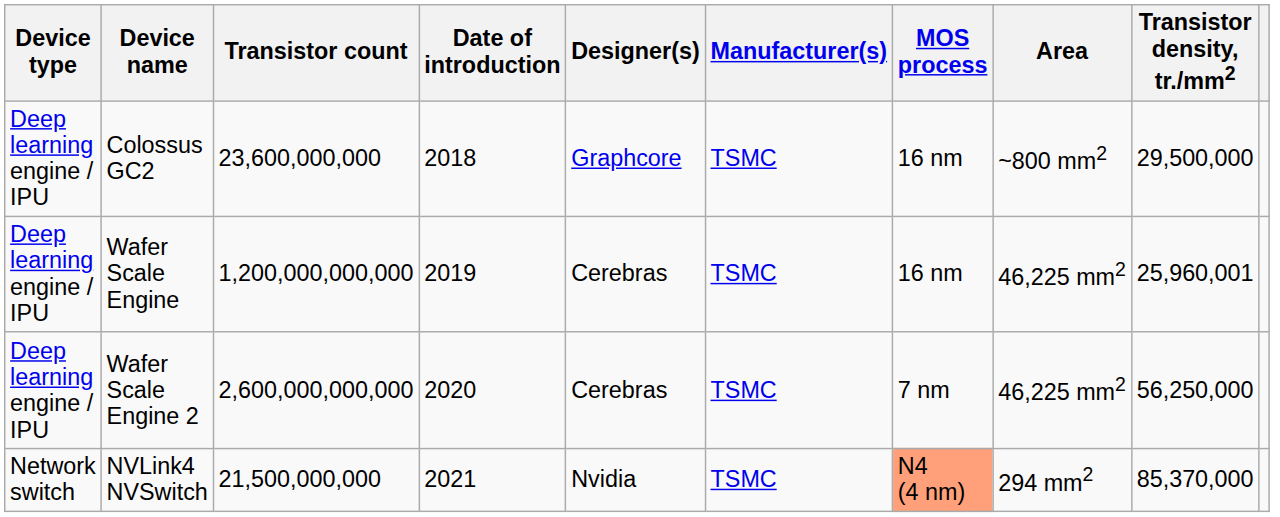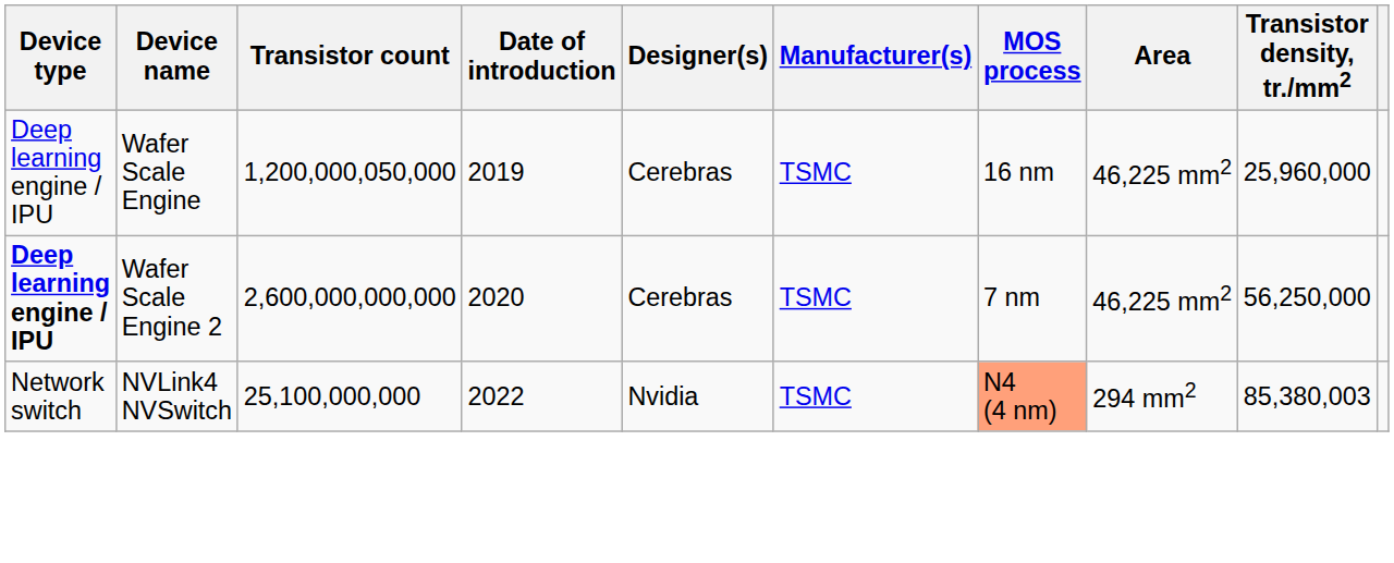- row: Deep learning engine / IPU | Colossus GC2 | 23,600,000,000 | 2018 | Graphcore | TSMC | 16 nm | ~800 mm2 | 29,500,000
Wafer Scale Engine | Transistor count: 1,200,000,000,000 -> 1,200,000,050,000
Wafer Scale Engine | Transistor density, tr./mm2: 25,960,001 -> 25,960,000
Wafer Scale Engine 2 | Device type: normal -> bold
NVLink4 NVSwitch | Transistor count: 21,500,000,000 -> 25,100,000,000
NVLink4 NVSwitch | Date of introduction: 2021 -> 2022
NVLink4 NVSwitch | Transistor density, tr./mm2: 85,370,000 -> 85,380,003
